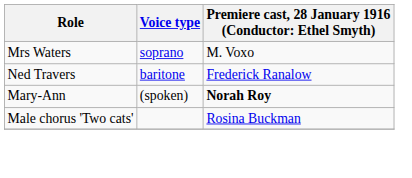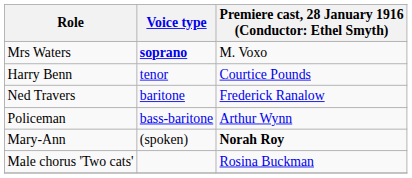Mrs Waters | Voice type: normal -> bold
+ row: Harry Benn | tenor | Courtice Pounds
+ row: Policeman | bass-baritone | Arthur Wynn
